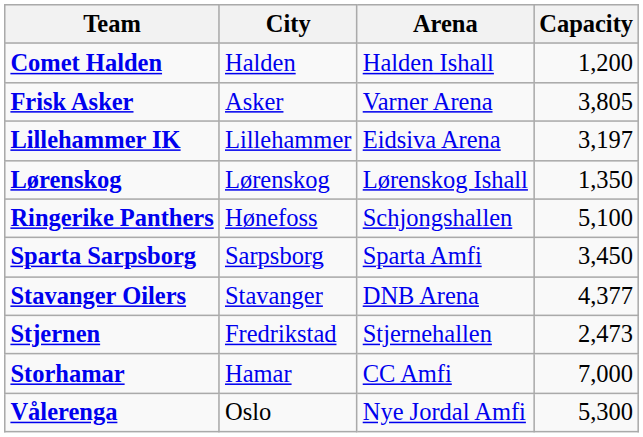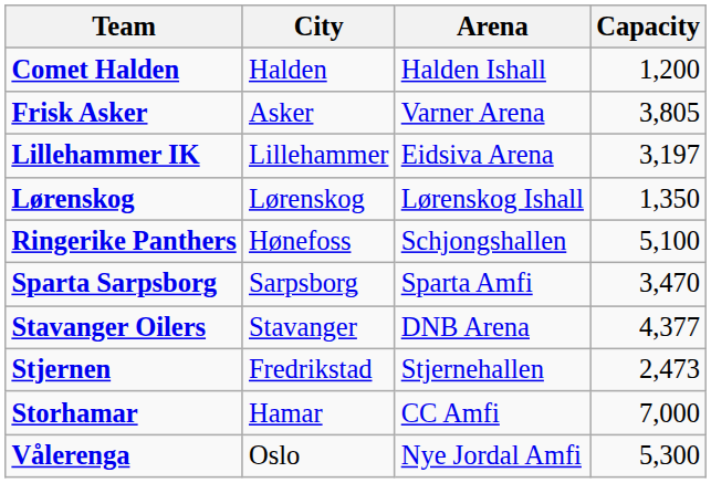Sparta Sarpsborg | Capacity: 3,450 -> 3,470
